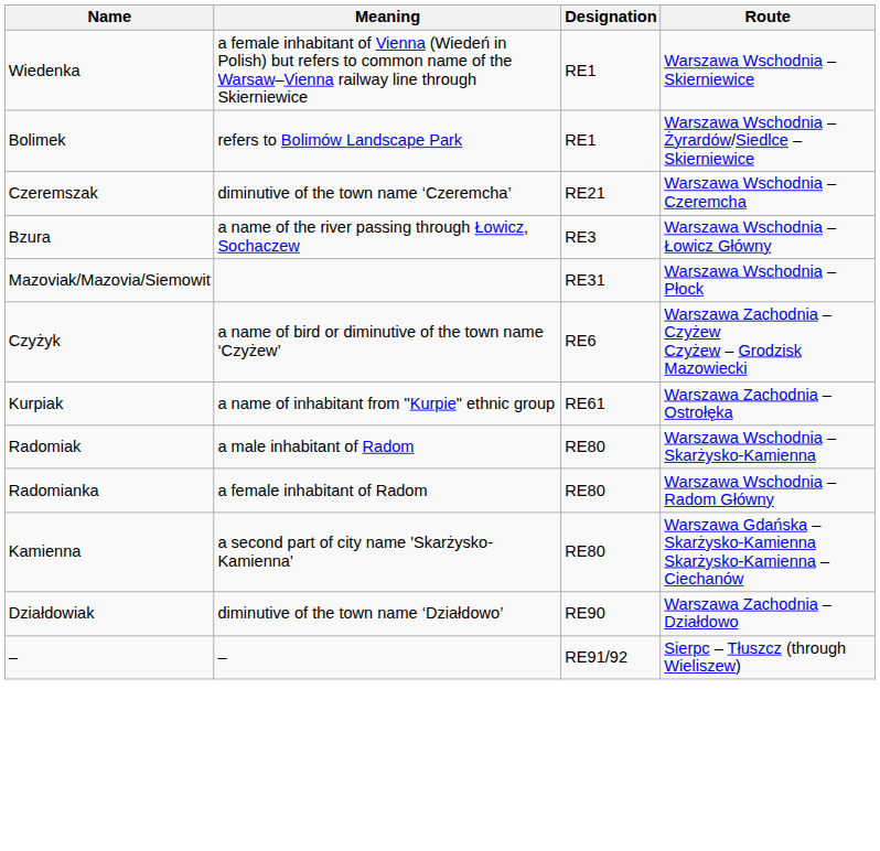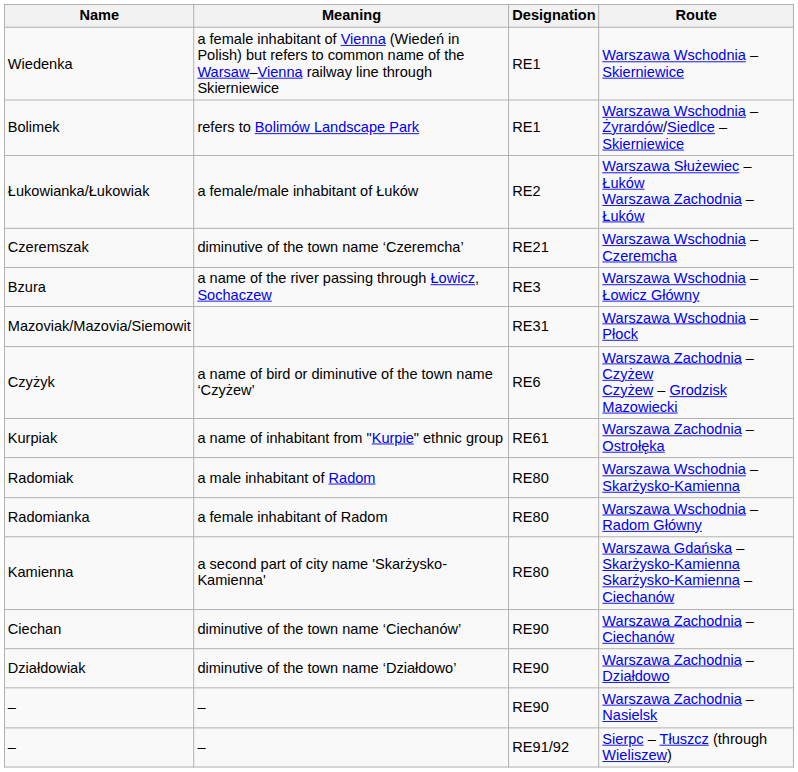+ row: Łukowianka/Łukowiak | a female/male inhabitant of Łuków | RE2 | Warszawa Służewiec – Łuków Warszawa Zachodnia – Łuków
+ row: Ciechan | diminutive of the town name ‘Ciechanów’ | RE90 | Warszawa Zachodnia – Ciechanów
+ row: – | – | RE90 | Warszawa Zachodnia – Nasielsk
